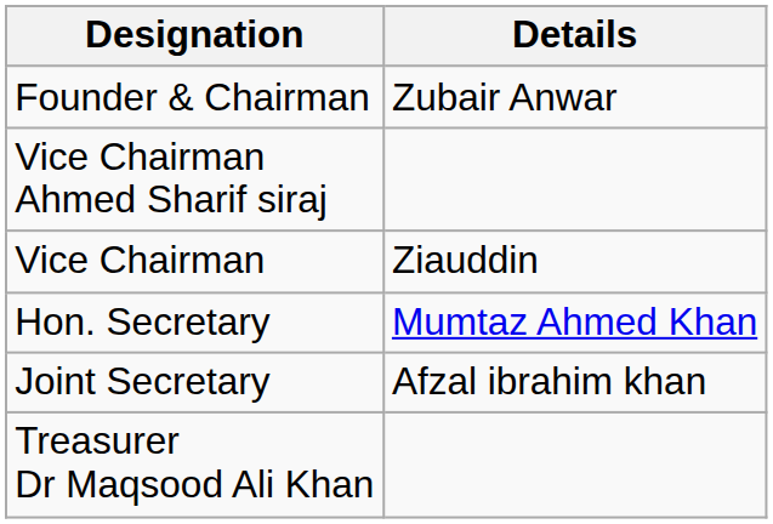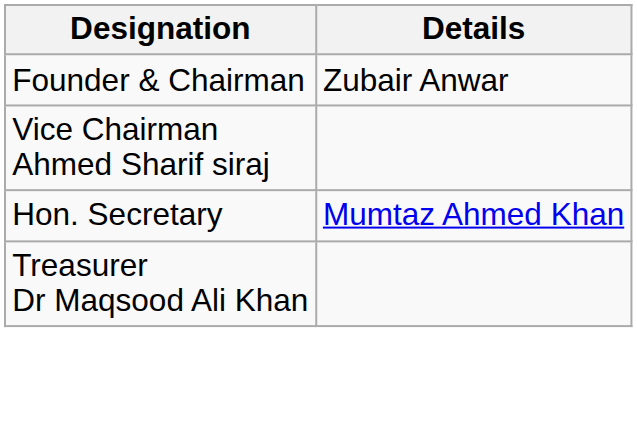- row: Vice Chairman | Ziauddin
- row: Joint Secretary | Afzal ibrahim khan
